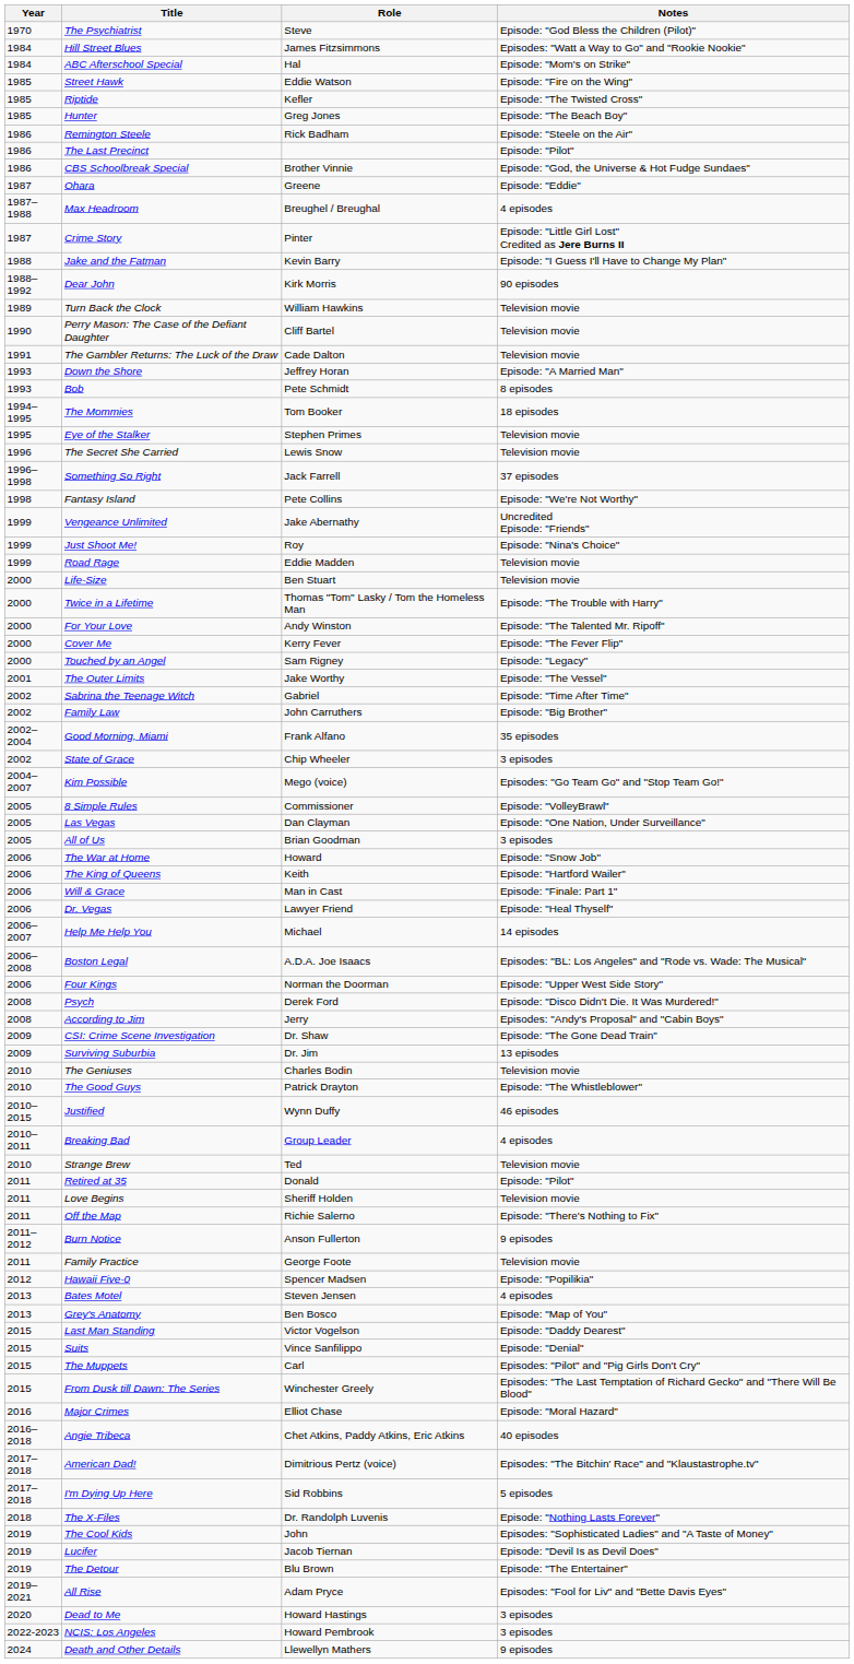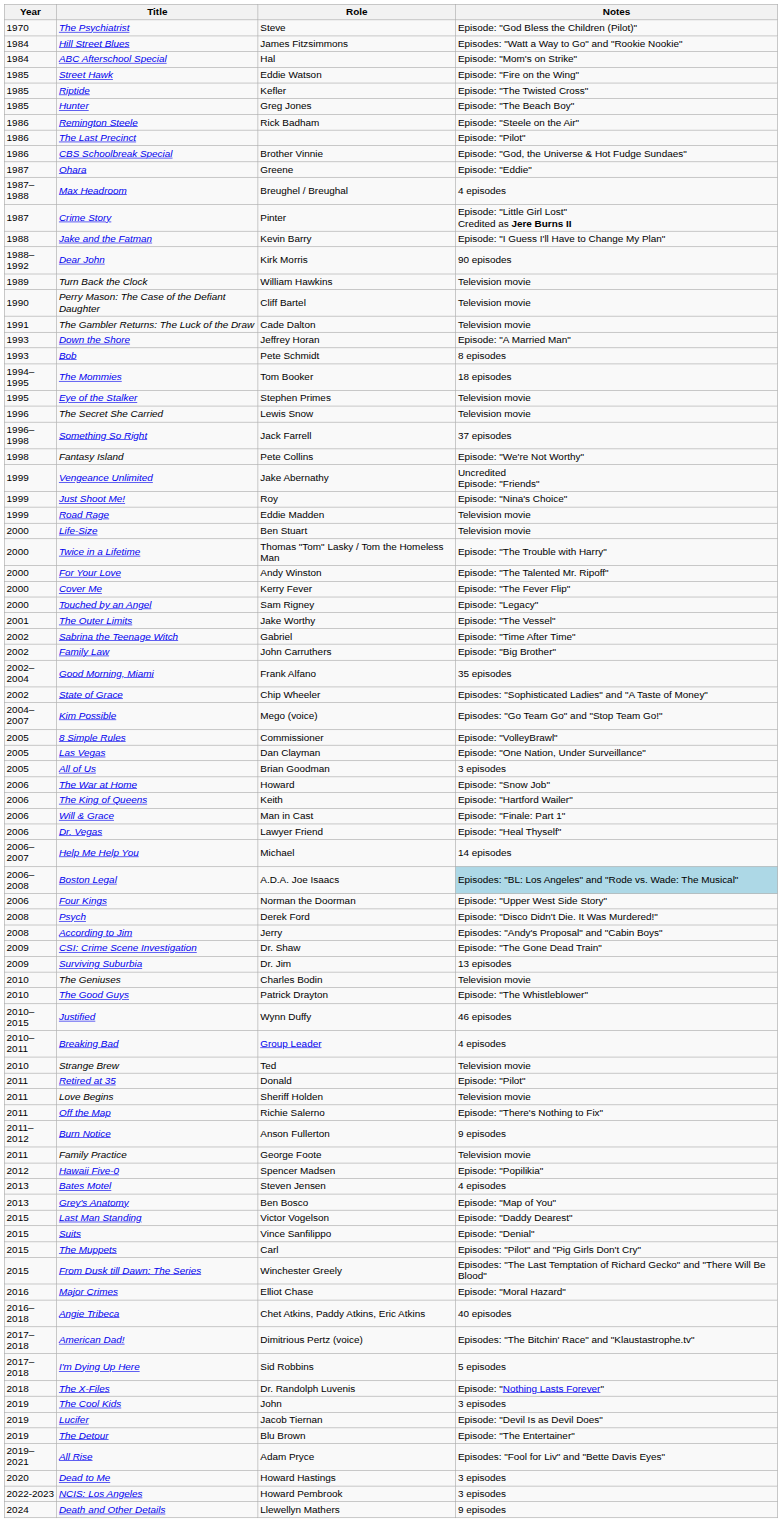State of Grace | Notes: 3 episodes -> Episodes: "Sophisticated Ladies" and "A Taste of Money"
Boston Legal | Notes: no background -> lightblue background
The Cool Kids | Notes: Episodes: "Sophisticated Ladies" and "A Taste of Money" -> 3 episodes
